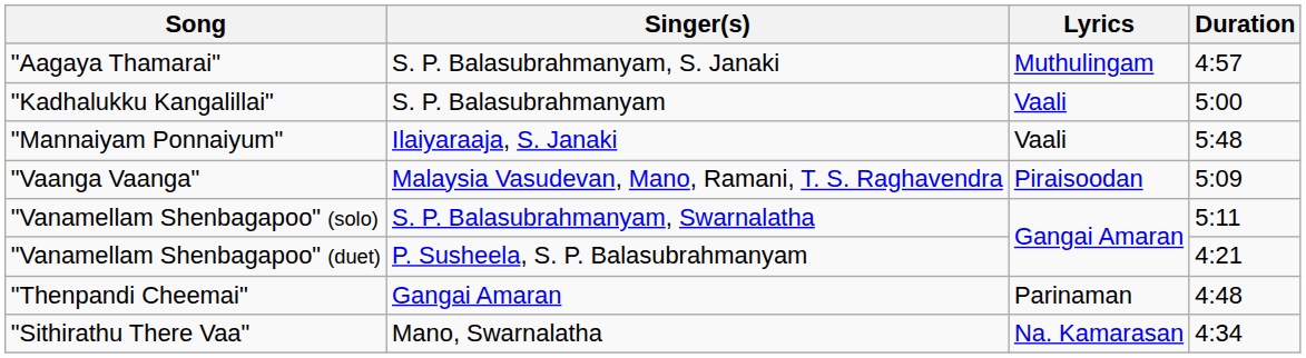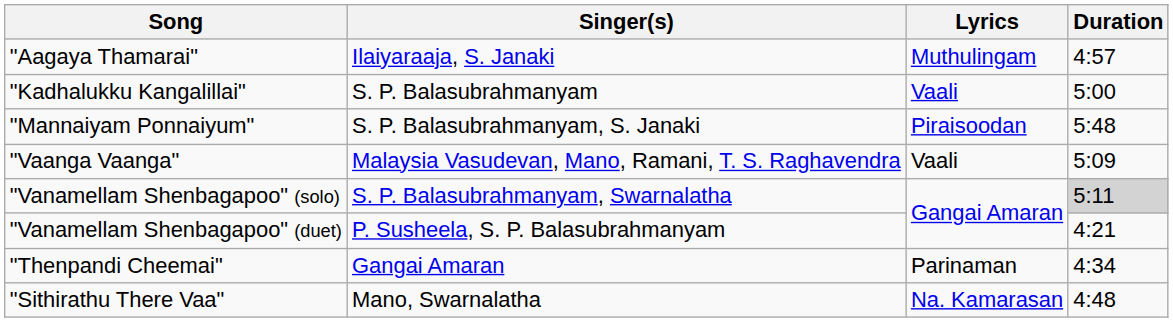"Aagaya Thamarai" | Singer(s): S. P. Balasubrahmanyam, S. Janaki -> Ilaiyaraaja, S. Janaki
"Mannaiyam Ponnaiyum" | Singer(s): Ilaiyaraaja, S. Janaki -> S. P. Balasubrahmanyam, S. Janaki
"Mannaiyam Ponnaiyum" | Lyrics: Vaali -> Piraisoodan
"Vaanga Vaanga" | Lyrics: Piraisoodan -> Vaali
"Vanamellam Shenbagapoo" (solo) | Duration: no background -> lightgrey background
"Thenpandi Cheemai" | Duration: 4:48 -> 4:34
"Sithirathu There Vaa" | Duration: 4:34 -> 4:48
